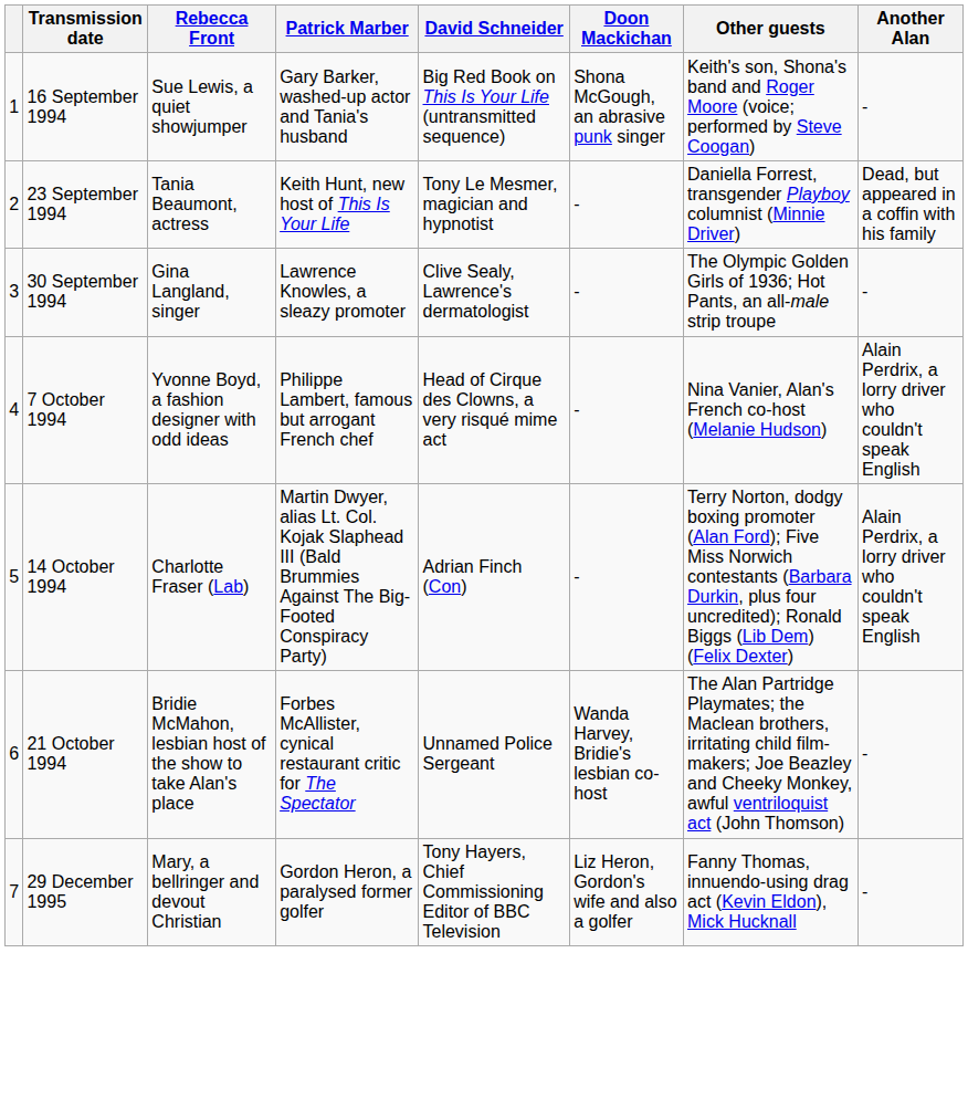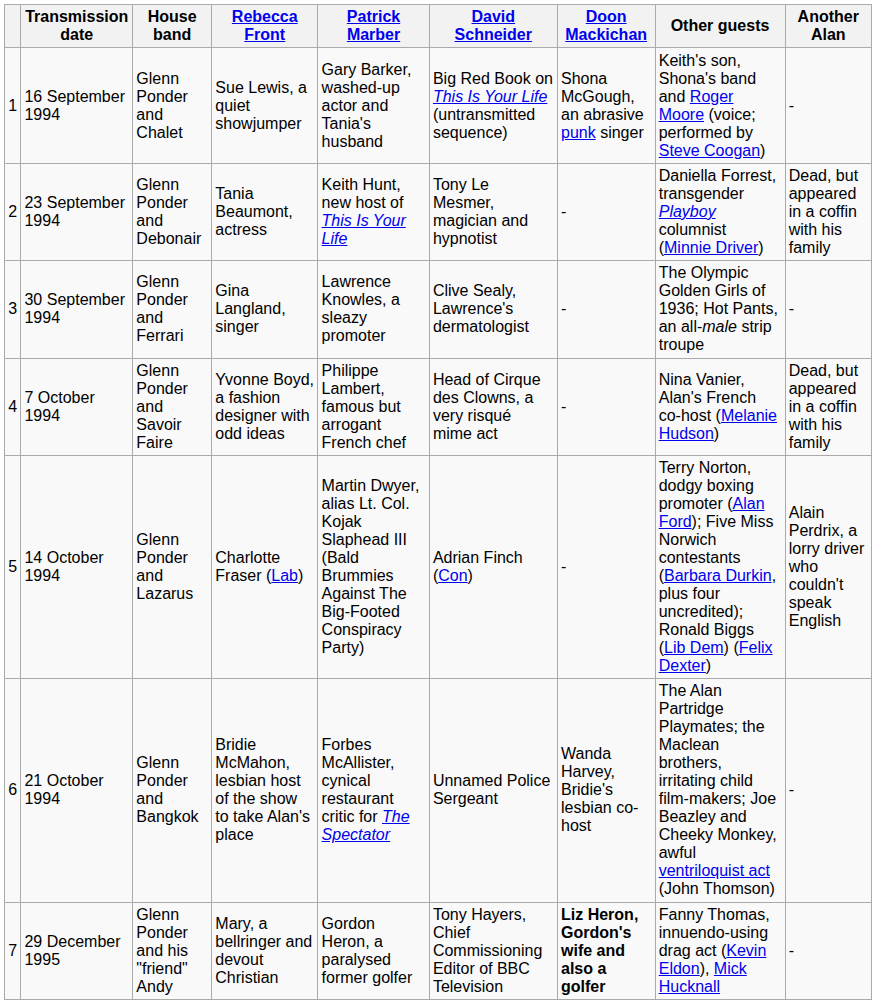+ column: House band | Glenn Ponder and Chalet | Glenn Ponder and Debonair | Glenn Ponder and Ferrari | Glenn Ponder and Savoir Faire | Glenn Ponder and Lazarus | Glenn Ponder and Bangkok | Glenn Ponder and his "friend" Andy
7 October 1994 | Another Alan: Alain Perdrix, a lorry driver who couldn't speak English -> Dead, but appeared in a coffin with his family
29 December 1995 | Doon Mackichan: normal -> bold
